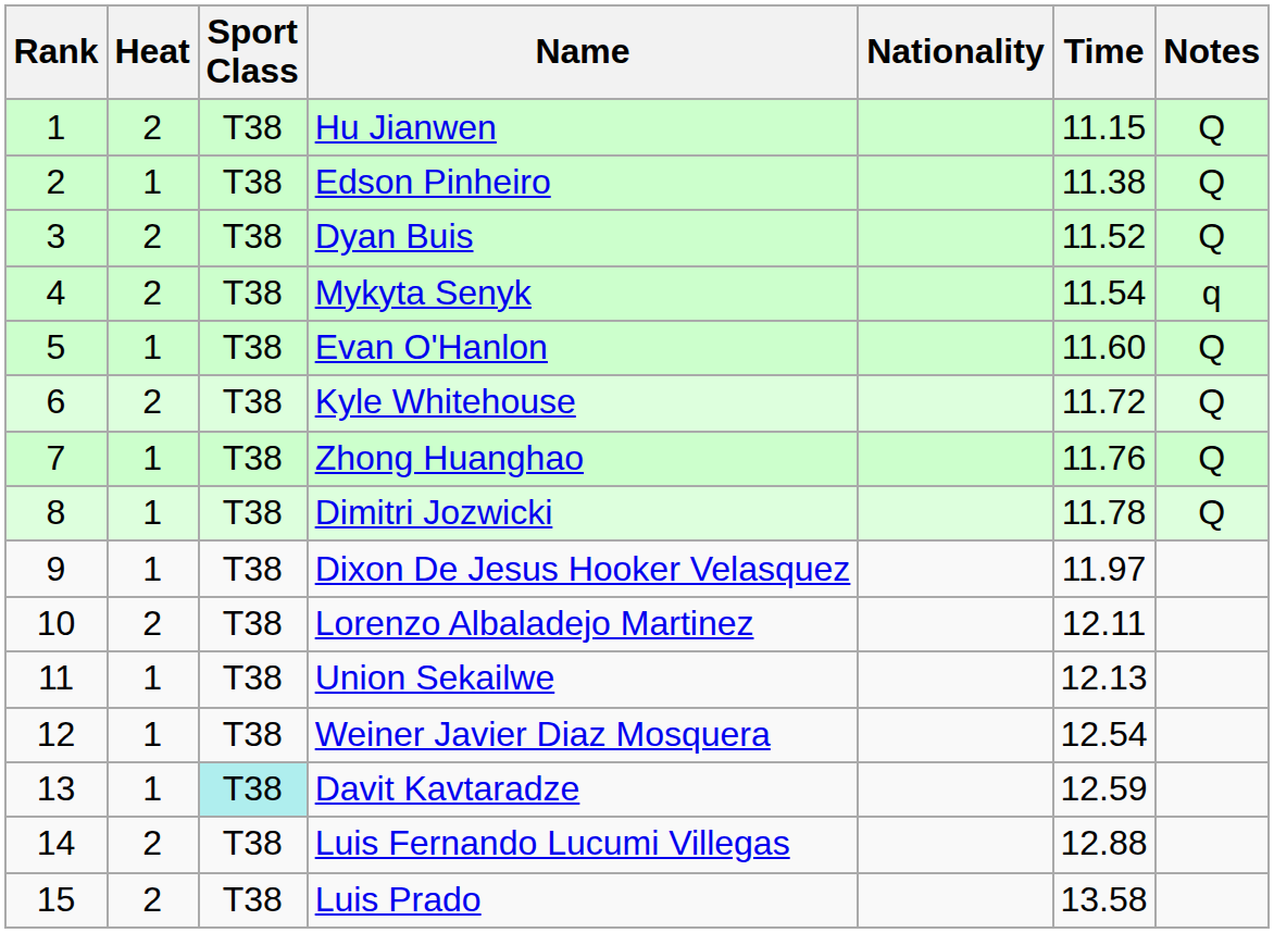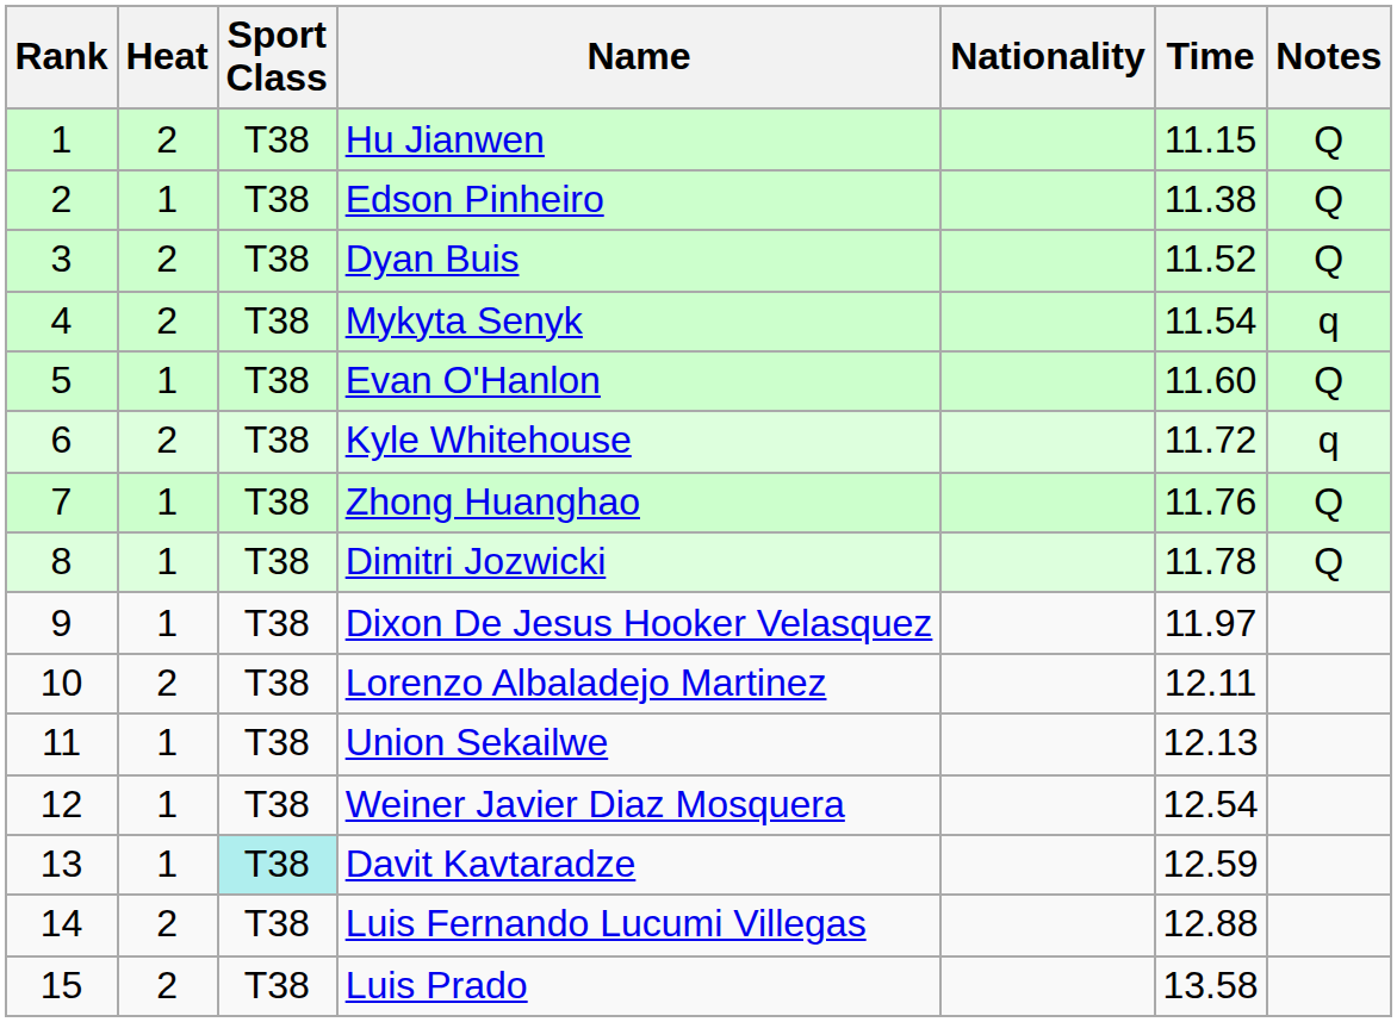Kyle Whitehouse | Notes: Q -> q
